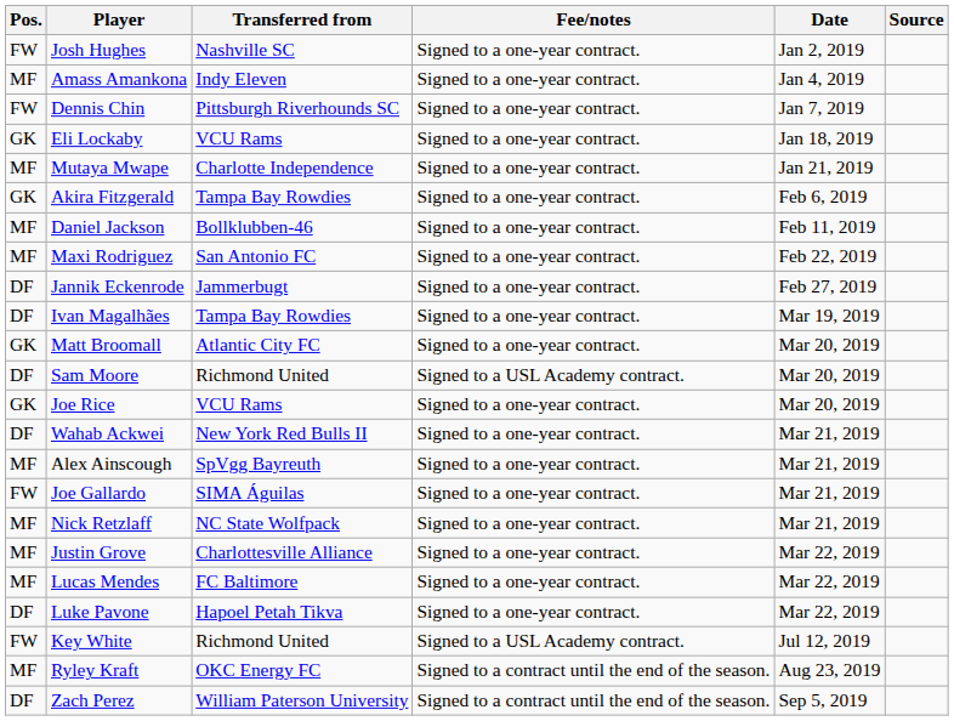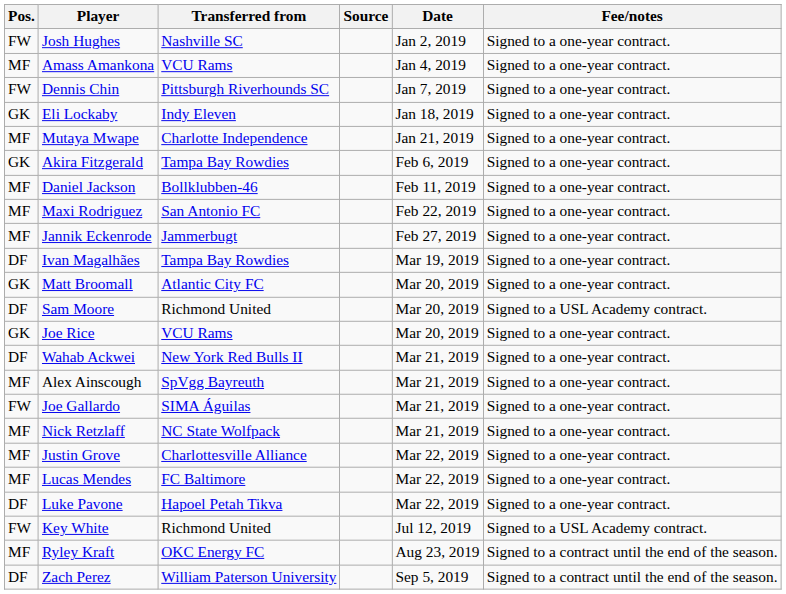columns swapped: Fee/notes <-> Source
Amass Amankona | Transferred from: Indy Eleven -> VCU Rams
Eli Lockaby | Transferred from: VCU Rams -> Indy Eleven
Jannik Eckenrode | Pos.: DF -> MF
